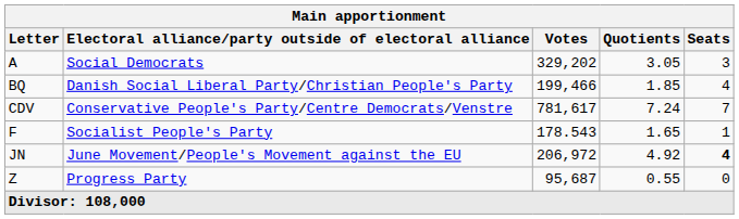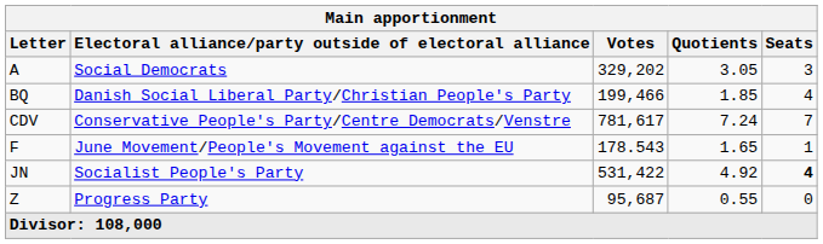F | Electoral alliance/party outside of electoral alliance: Socialist People's Party -> June Movement/People's Movement against the EU
JN | Electoral alliance/party outside of electoral alliance: June Movement/People's Movement against the EU -> Socialist People's Party
JN | Votes: 206,972 -> 531,422
